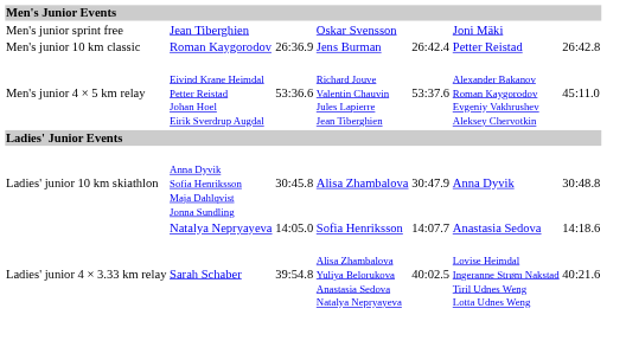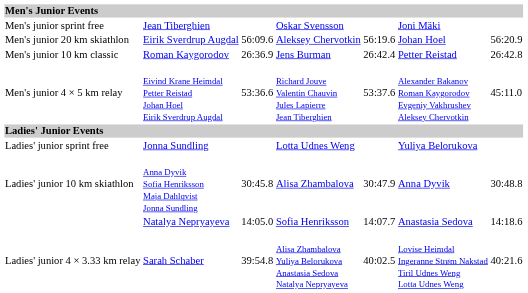+ row: Men's junior 20 km skiathlon | Eirik Sverdrup Augdal | 56:09.6 | Aleksey Chervotkin | 56:19.6 | Johan Hoel | 56:20.9
+ row: Ladies' junior sprint free | Jonna Sundling | Lotta Udnes Weng | Yuliya Belorukova
